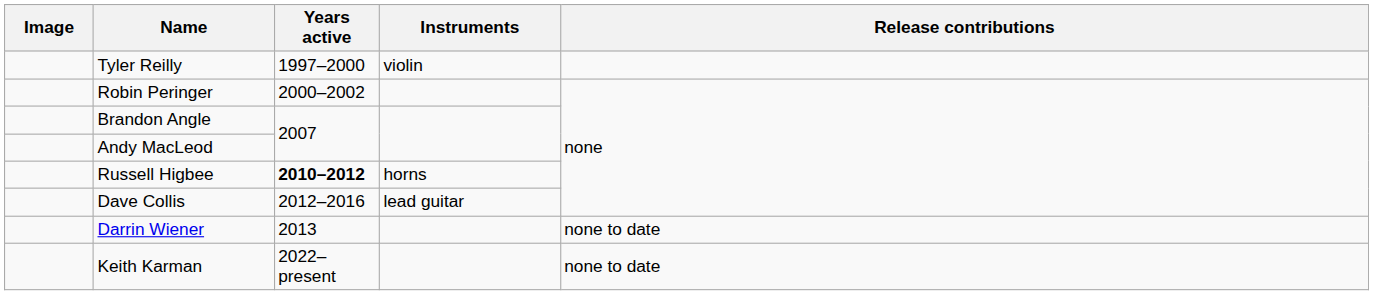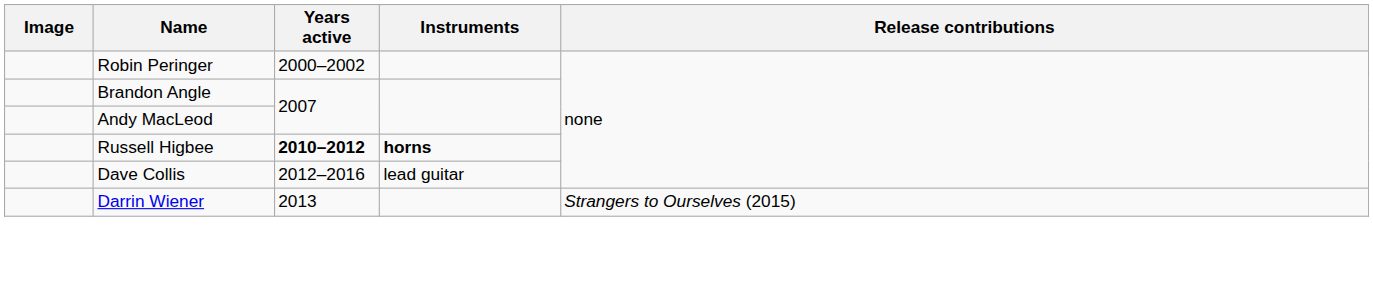- row: Tyler Reilly | 1997–2000 | violin
Russell Higbee | Instruments: normal -> bold
Darrin Wiener | Release contributions: none to date -> Strangers to Ourselves (2015)
- row: Keith Karman | 2022–present | none to date
